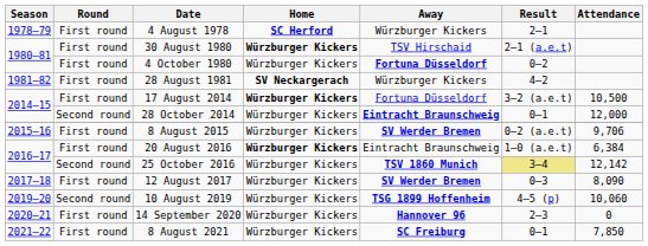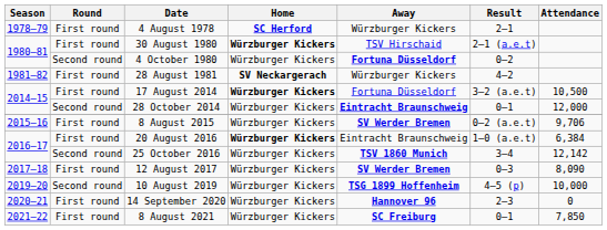4 October 1980 | Round: First round -> Second round
25 October 2016 | Result: khaki background -> no background
10 August 2019 | Attendance: 10,060 -> 10,000
